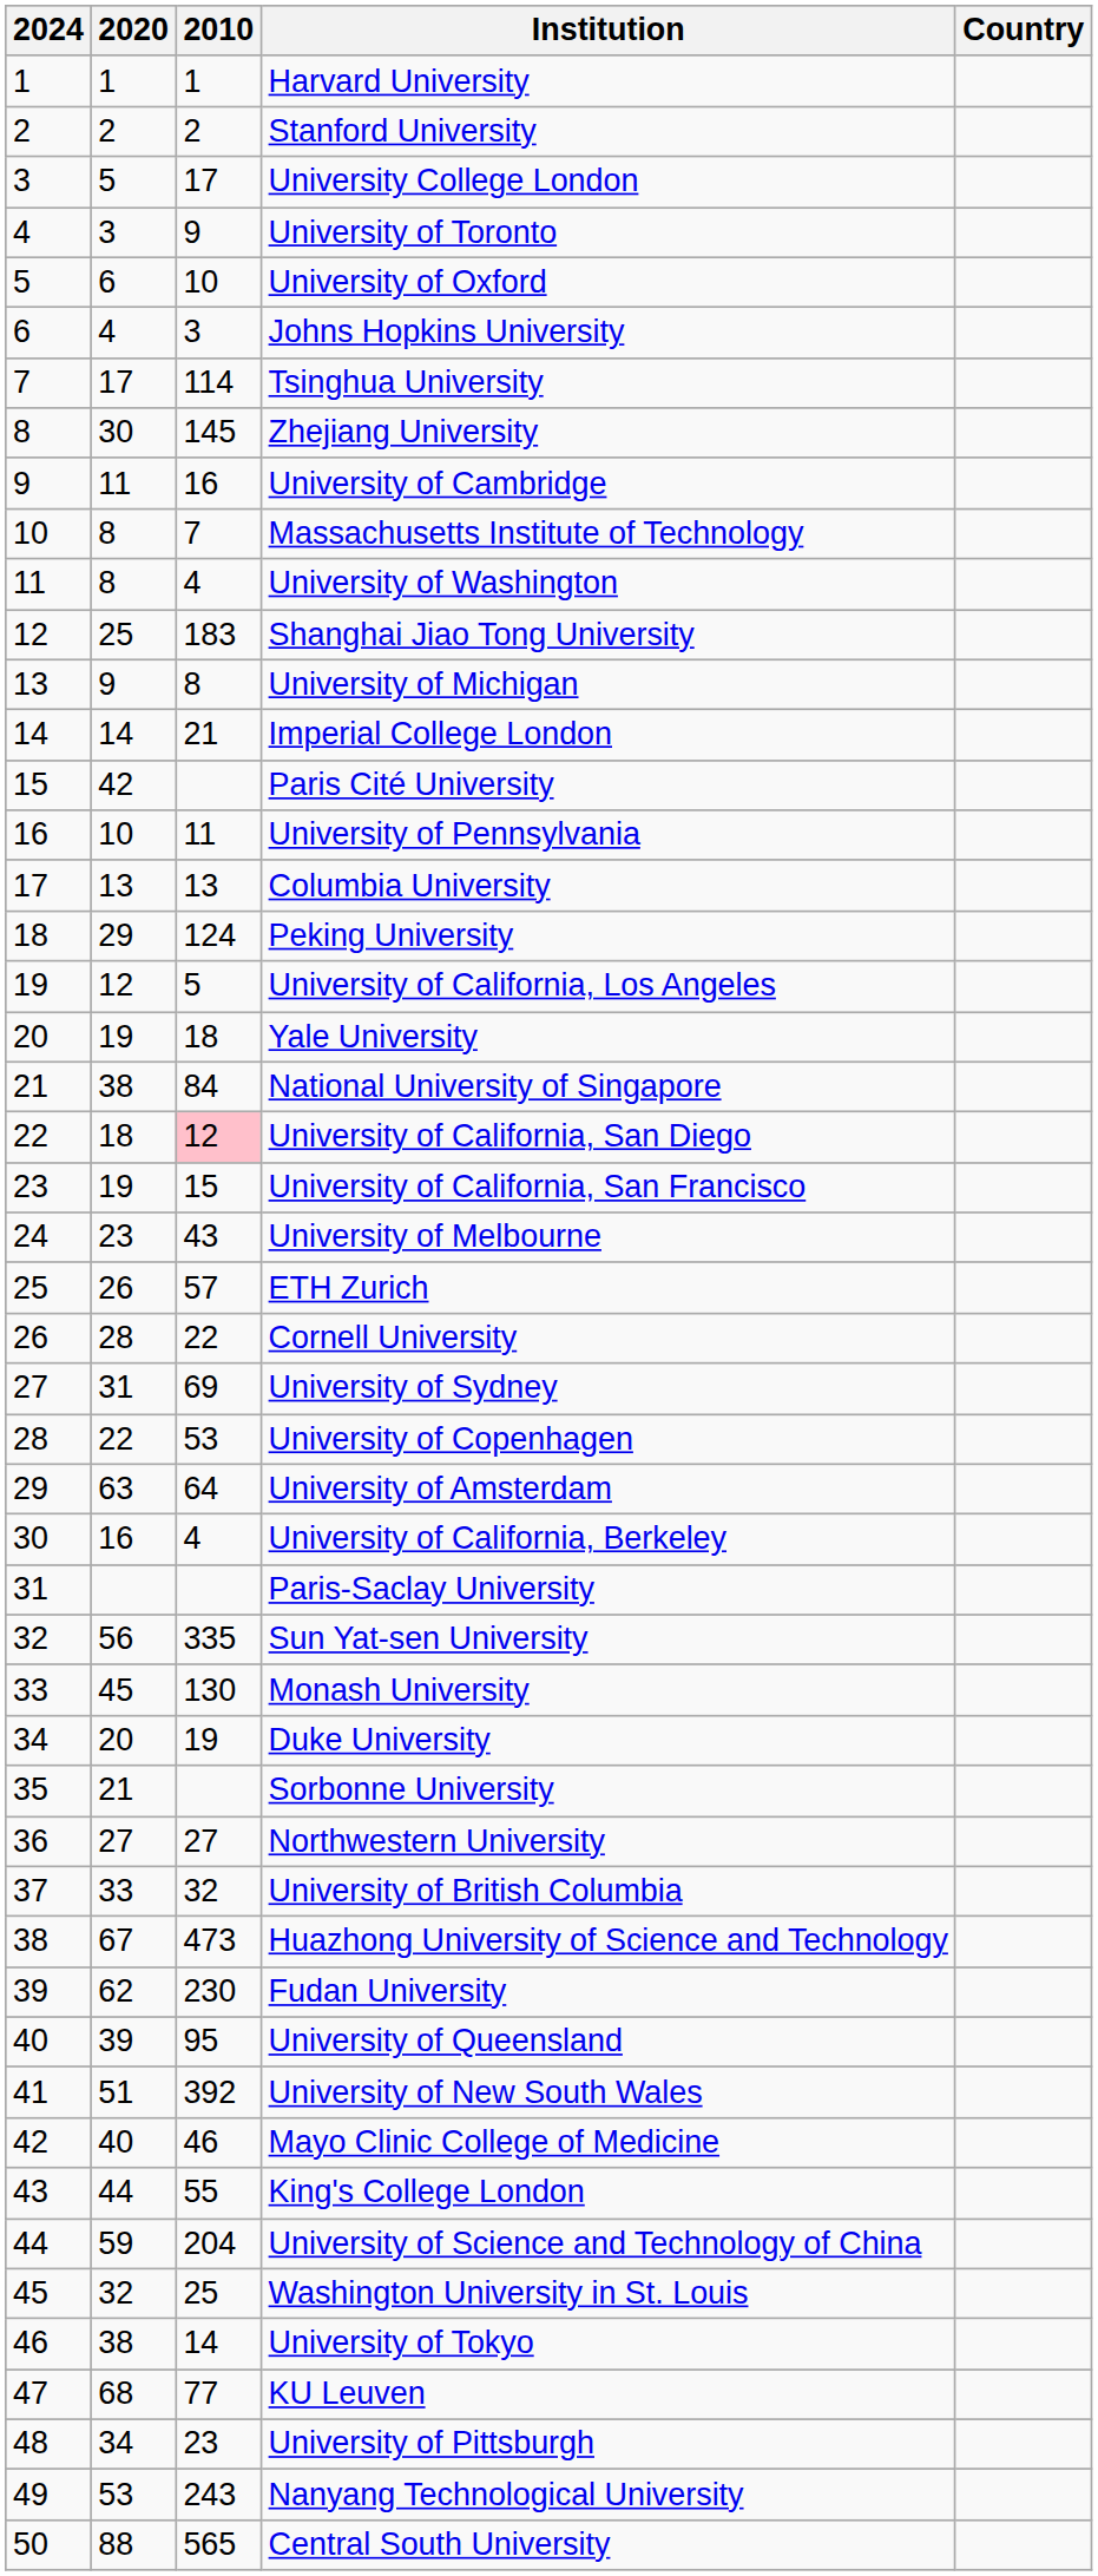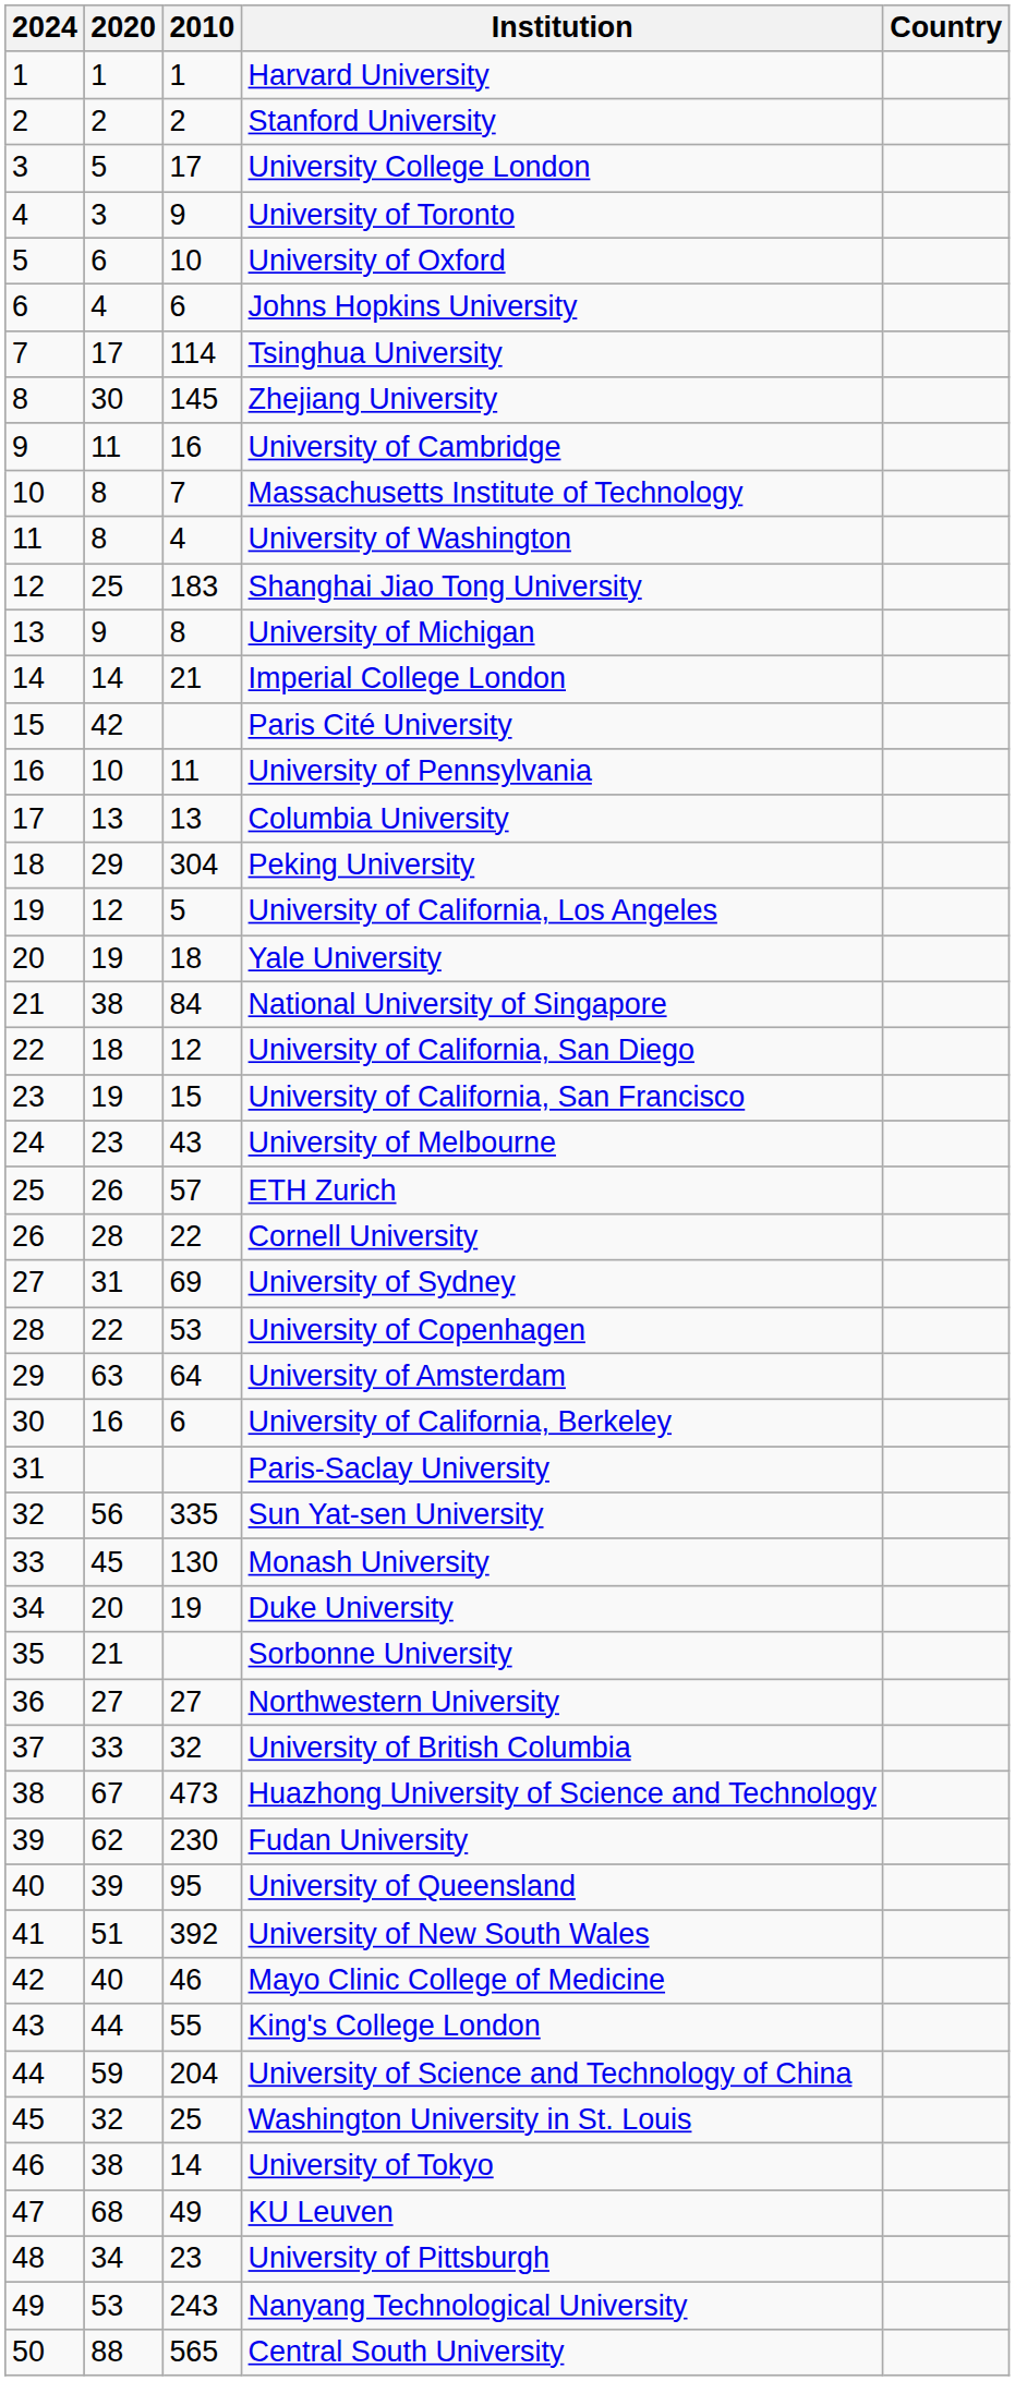Johns Hopkins University | 2010: 3 -> 6
Peking University | 2010: 124 -> 304
University of California, San Diego | 2010: pink background -> no background
University of California, Berkeley | 2010: 4 -> 6
KU Leuven | 2010: 77 -> 49
